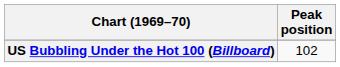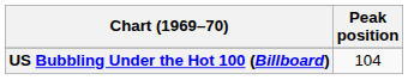US Bubbling Under the Hot 100 (Billboard) | Peak position: 102 -> 104
